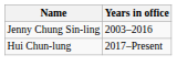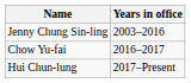+ row: Chow Yu-fai | 2016–2017
